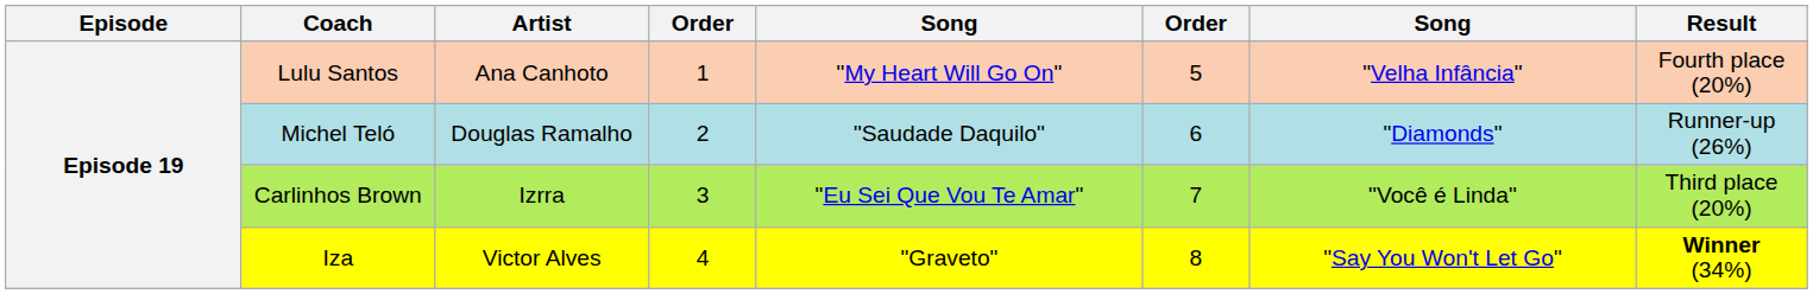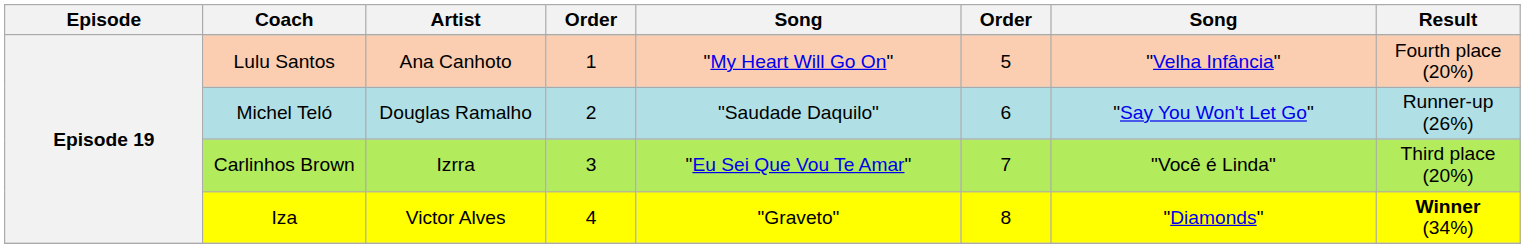Michel Teló | column 7: "Diamonds" -> "Say You Won't Let Go"
Iza | column 7: "Say You Won't Let Go" -> "Diamonds"
